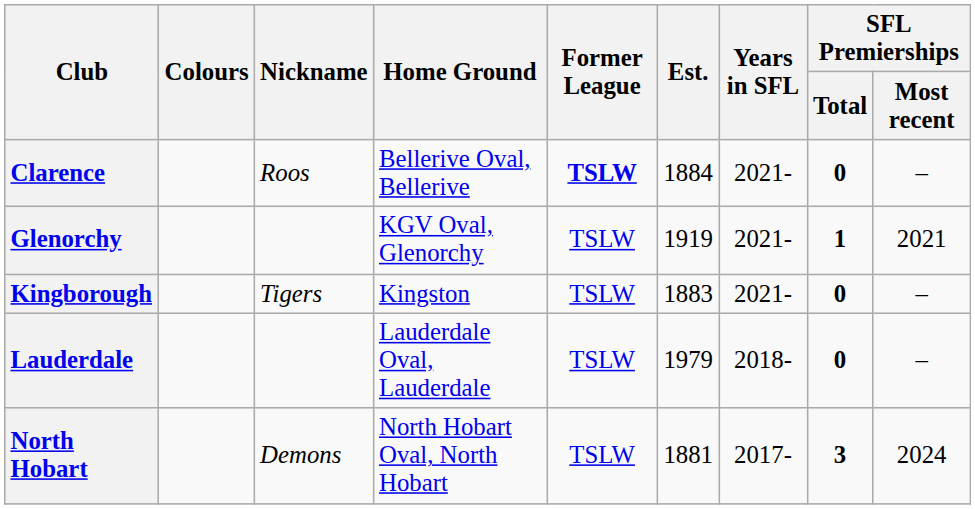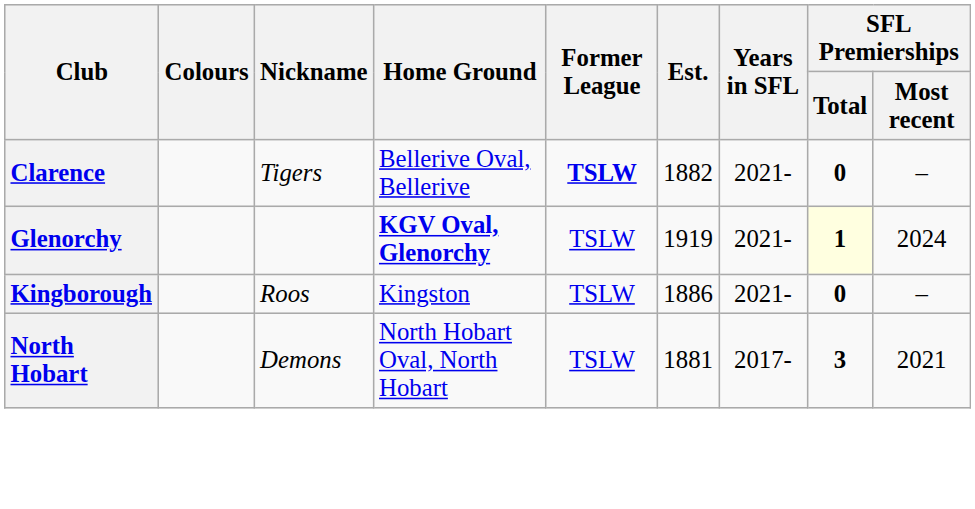Clarence | Nickname: Roos -> Tigers
Clarence | Est.: 1884 -> 1882
Glenorchy | Home Ground: normal -> bold
Glenorchy | SFL Premierships / Total: no background -> lightyellow background
Glenorchy | SFL Premierships / Most recent: 2021 -> 2024
Kingborough | Nickname: Tigers -> Roos
Kingborough | Est.: 1883 -> 1886
- row: Lauderdale | Lauderdale Oval, Lauderdale | TSLW | 1979 | 2018- | 0 | –
North Hobart | SFL Premierships / Most recent: 2024 -> 2021
